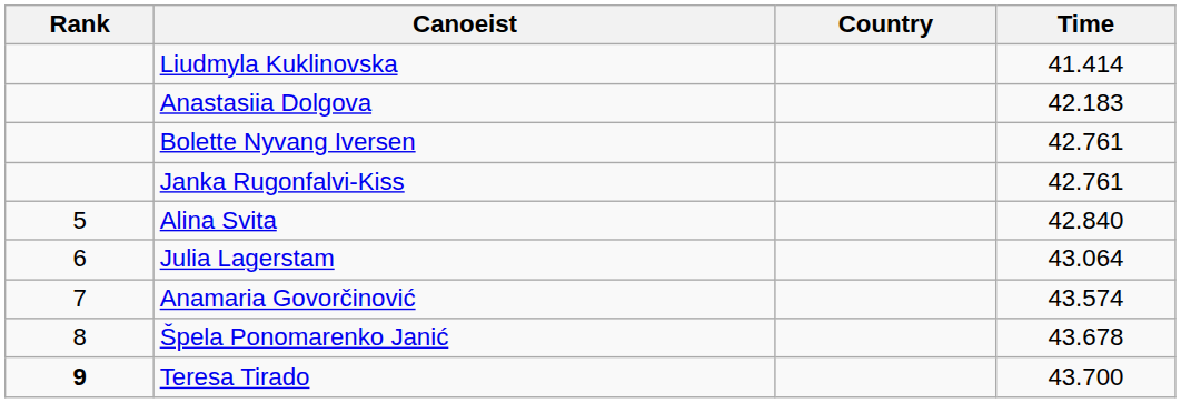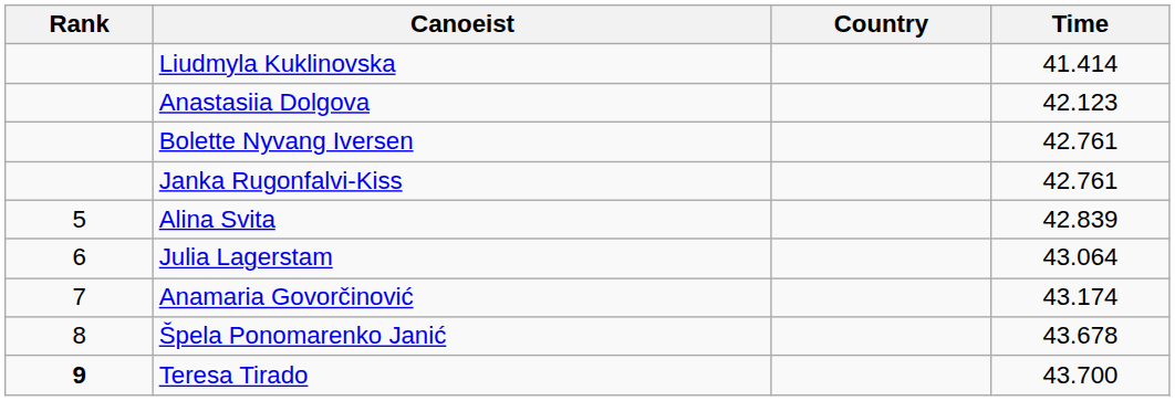Anastasiia Dolgova | Time: 42.183 -> 42.123
Alina Svita | Time: 42.840 -> 42.839
Anamaria Govorčinović | Time: 43.574 -> 43.174
